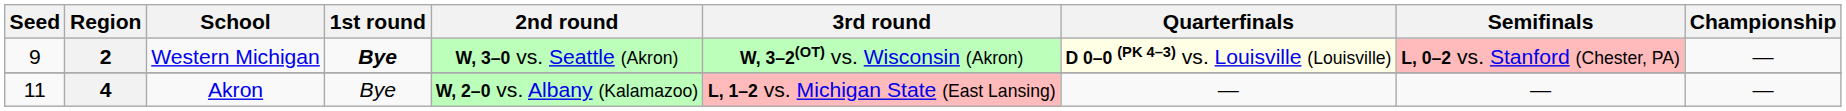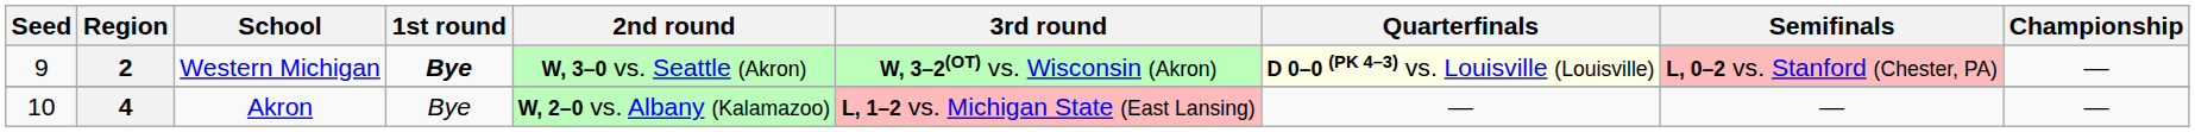4 | Seed: 11 -> 10
